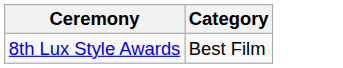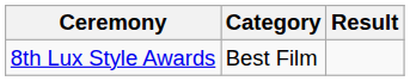+ column: Result
